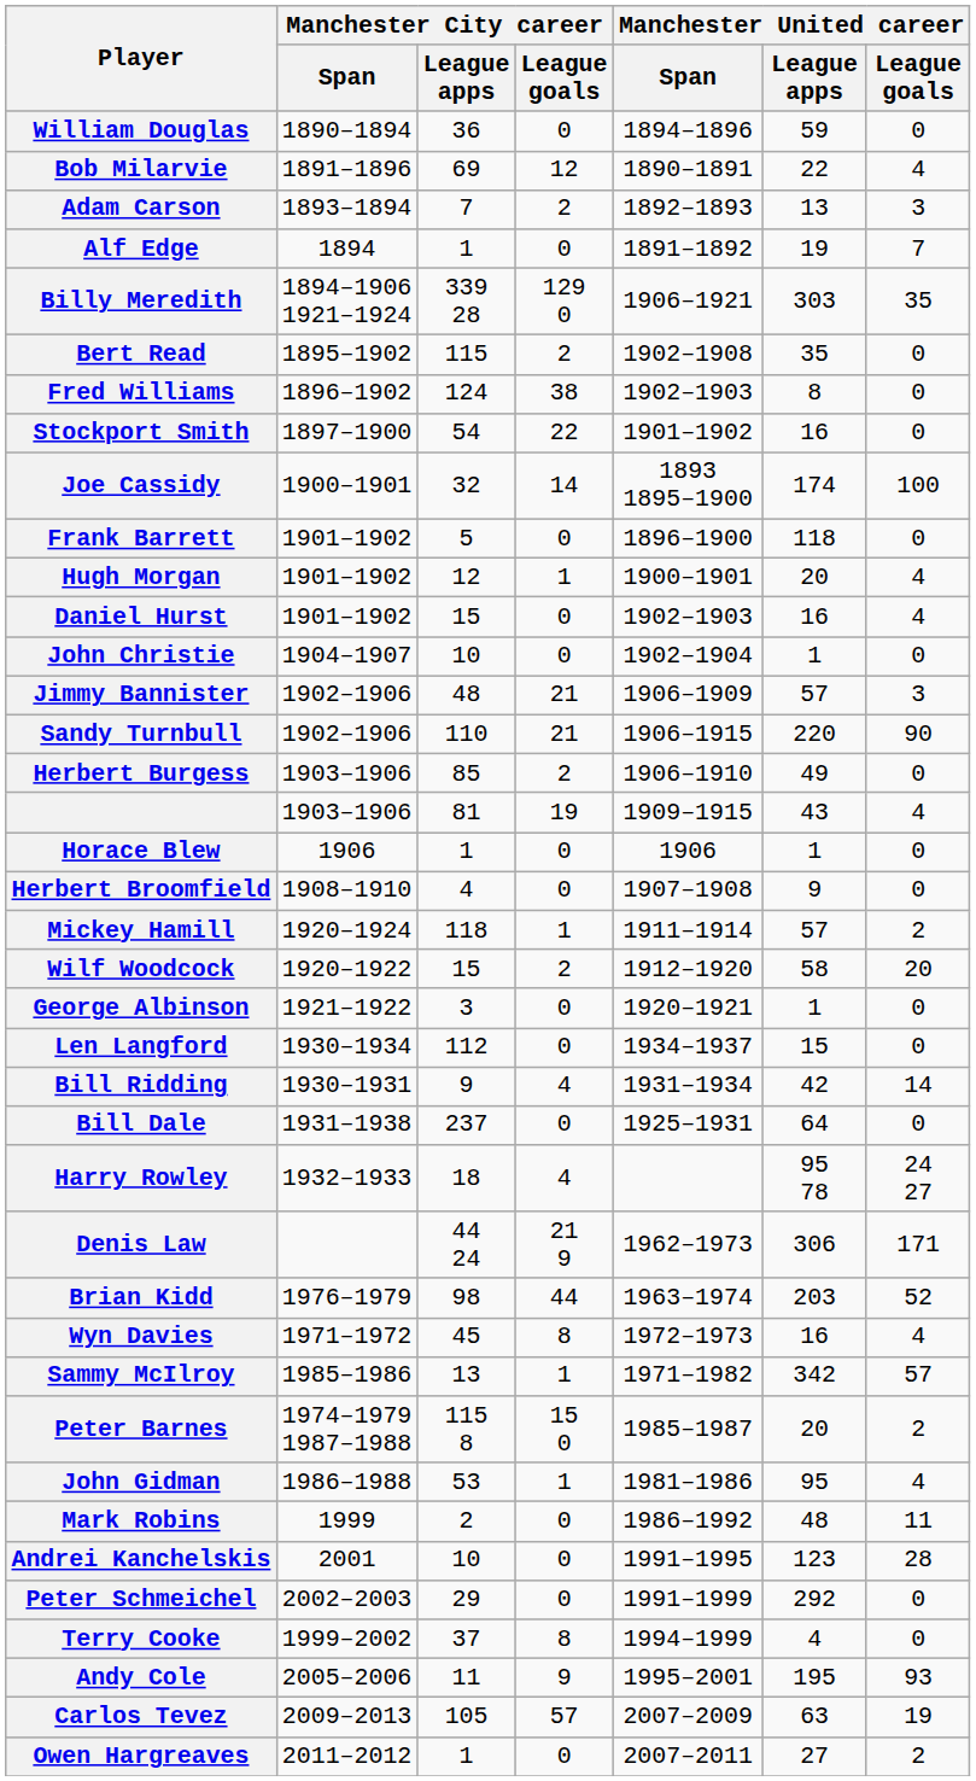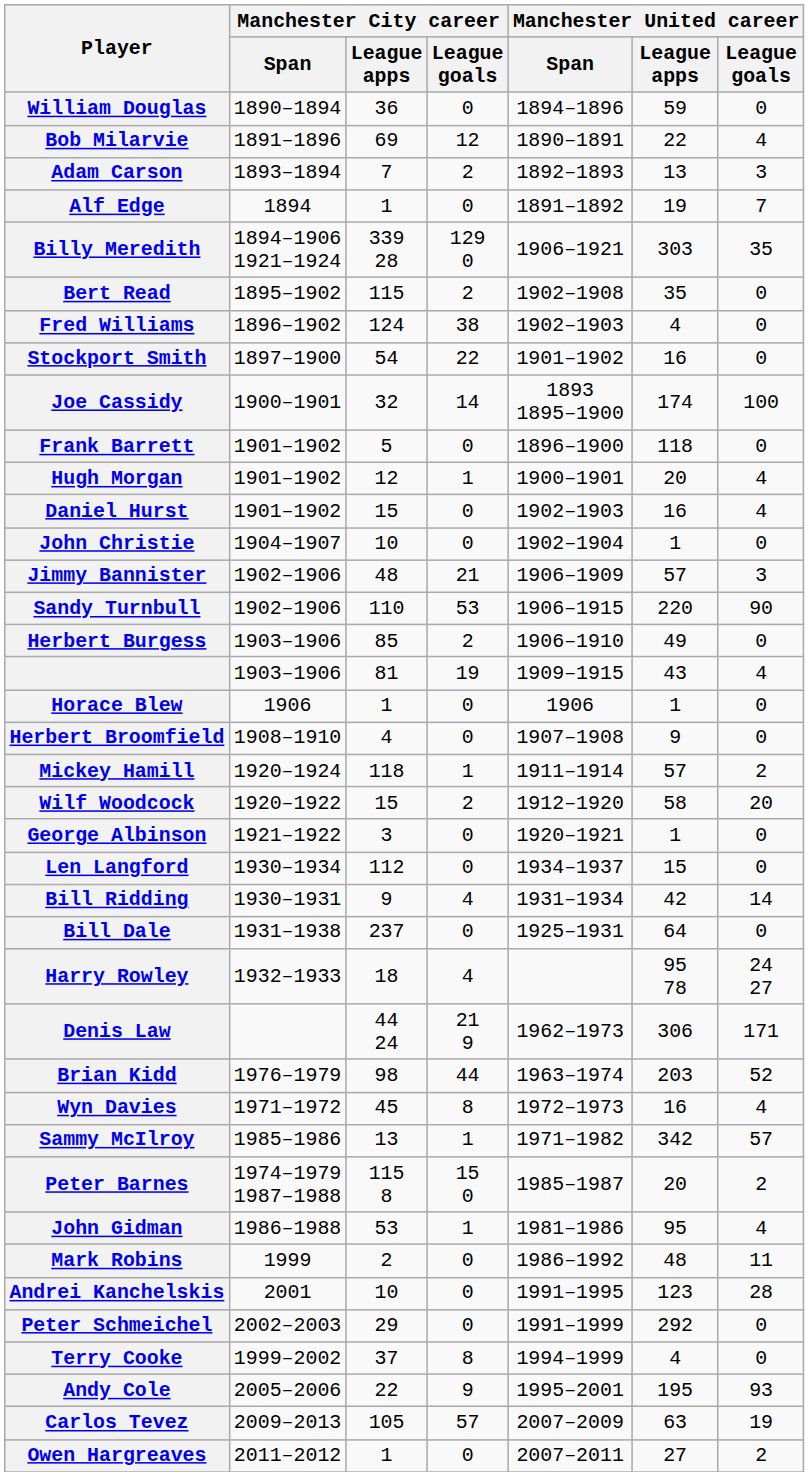Fred Williams | Manchester United career / League apps: 8 -> 4
Sandy Turnbull | Manchester City career / League goals: 21 -> 53
Andy Cole | Manchester City career / League apps: 11 -> 22
